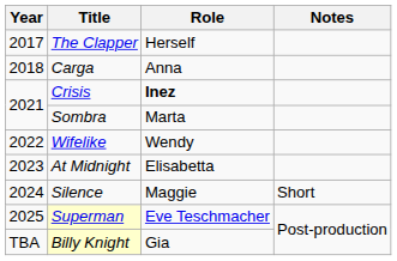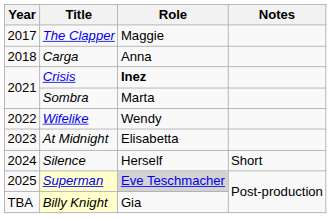The Clapper | Role: Herself -> Maggie
Silence | Role: Maggie -> Herself
Superman | Role: no background -> lightgrey background
